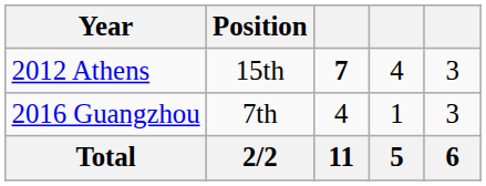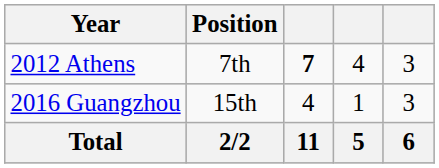2012 Athens | Position: 15th -> 7th
2016 Guangzhou | Position: 7th -> 15th
